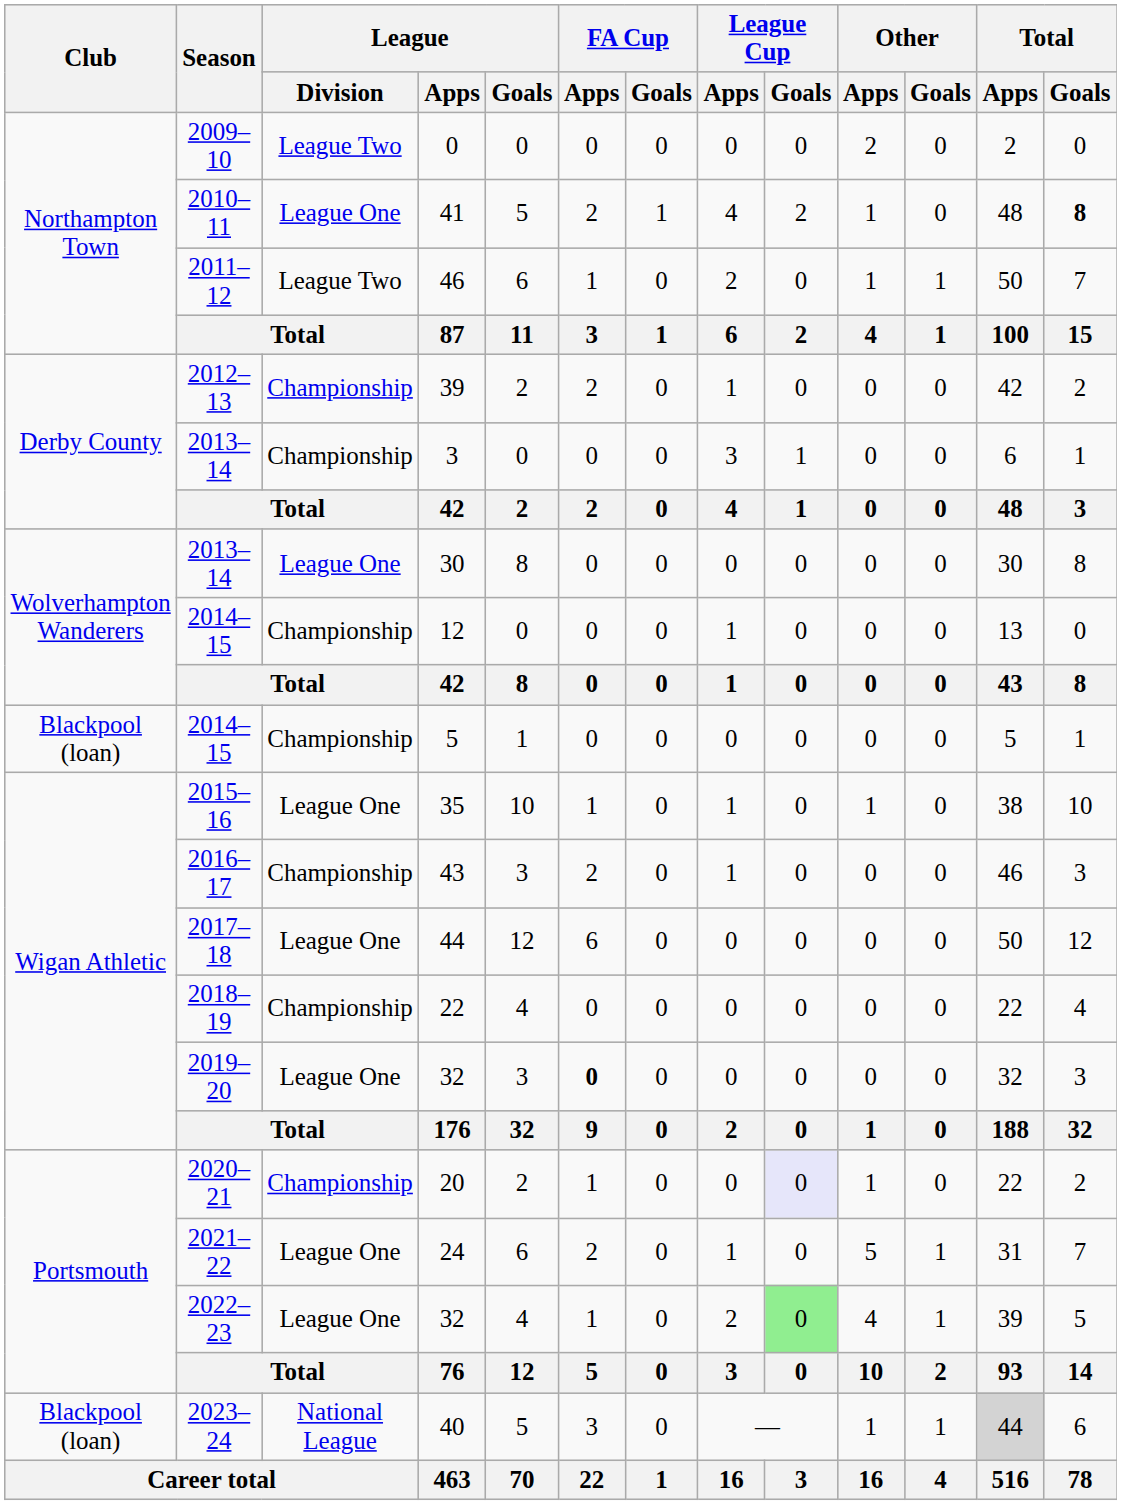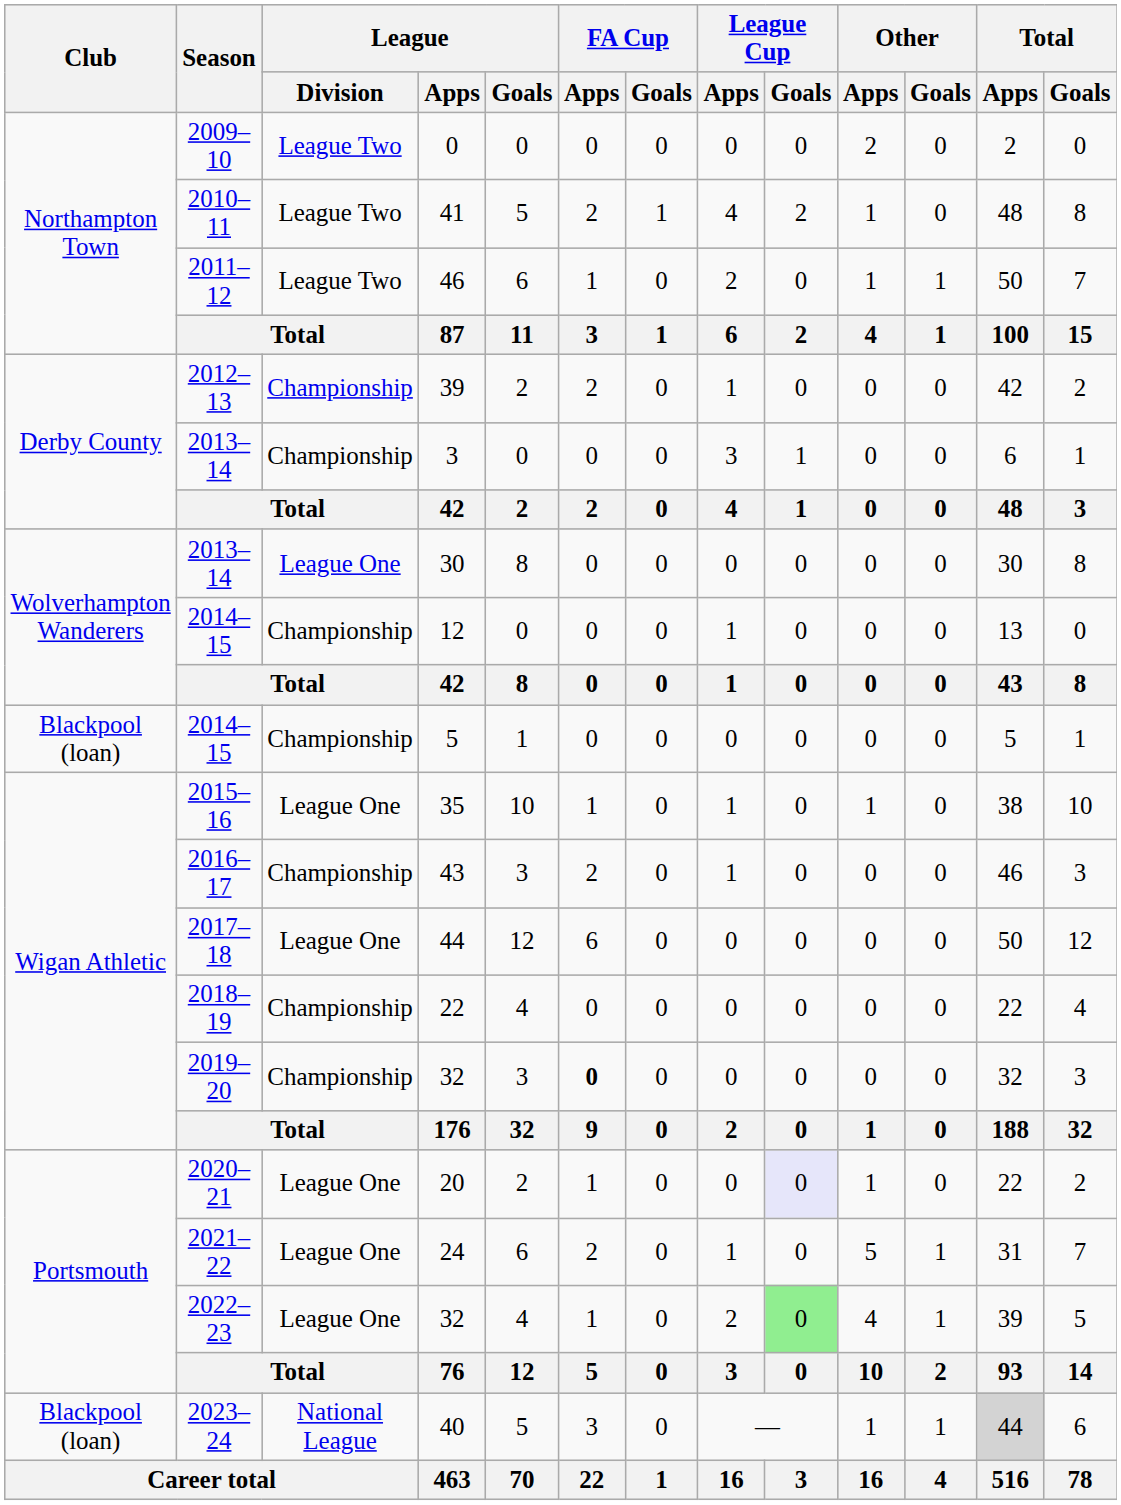41 | League / Division: League One -> League Two
41 | Total / Goals: bold -> normal
2019–20 / 32 | League / Division: League One -> Championship
20 | League / Division: Championship -> League One
